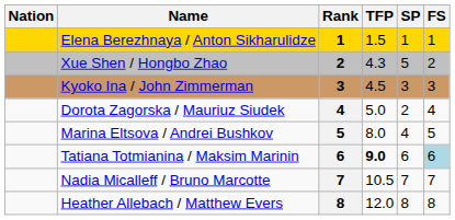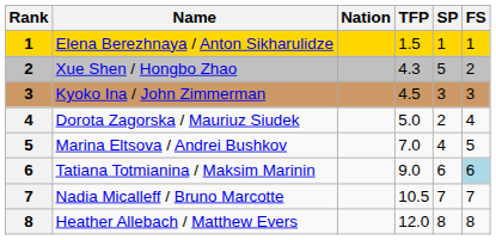columns swapped: Rank <-> Nation
Marina Eltsova / Andrei Bushkov | TFP: 8.0 -> 7.0
Tatiana Totmianina / Maksim Marinin | TFP: bold -> normal
